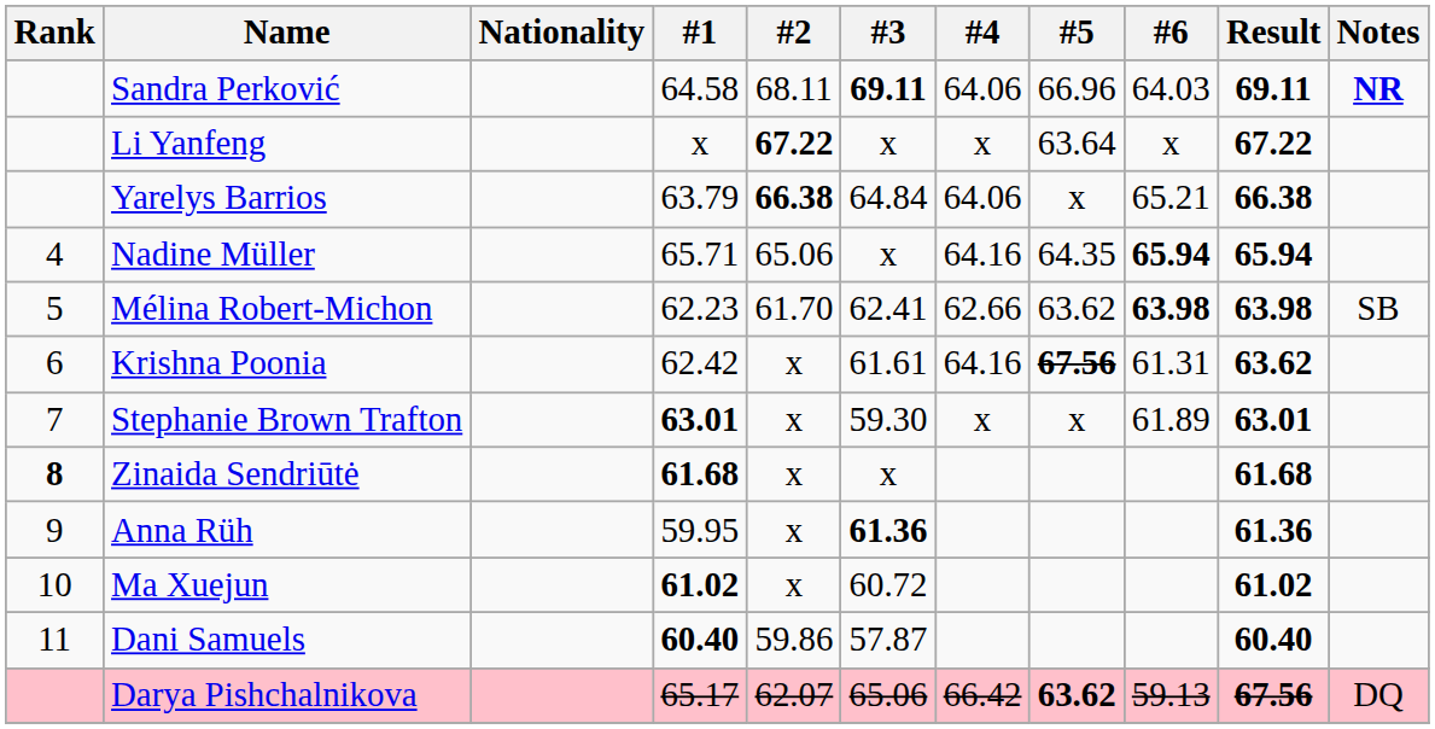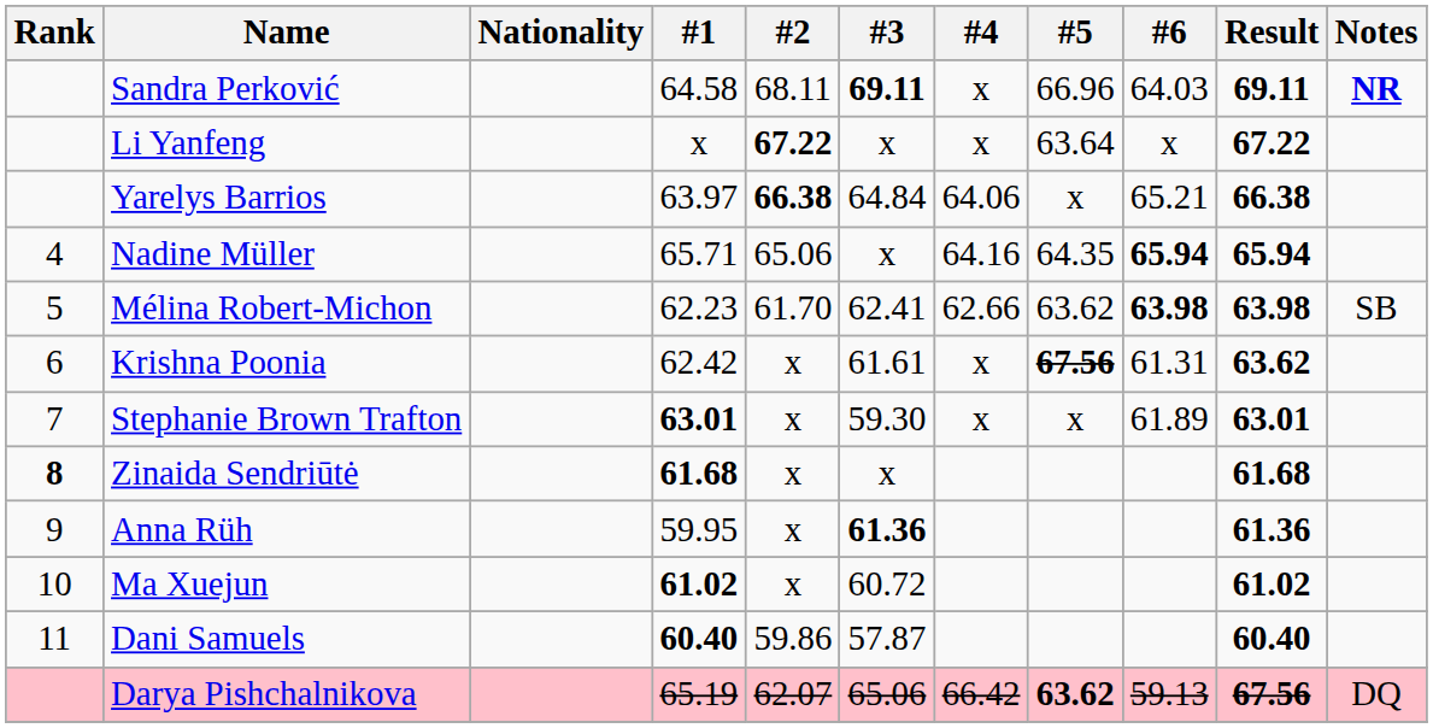Sandra Perković | #4: 64.06 -> x
Yarelys Barrios | #1: 63.79 -> 63.97
Krishna Poonia | #4: 64.16 -> x
Darya Pishchalnikova | #1: 65.17 -> 65.19
